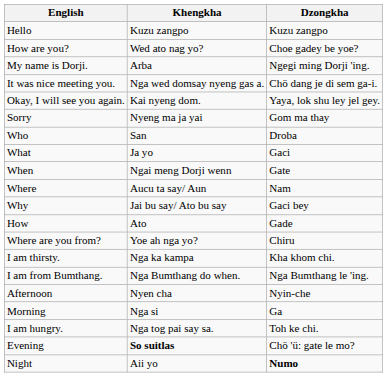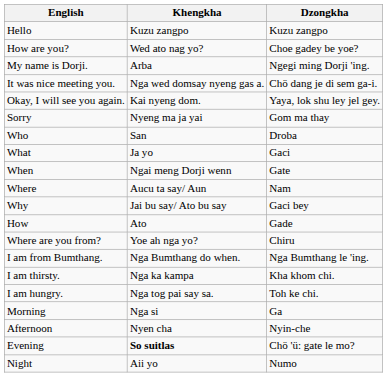rows swapped: I am from Bumthang. <-> I am thirsty.
rows swapped: I am hungry. <-> Afternoon
Night | Dzongkha: bold -> normal
